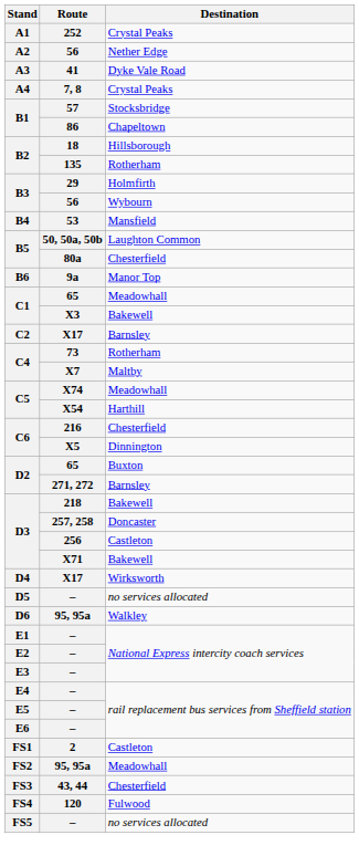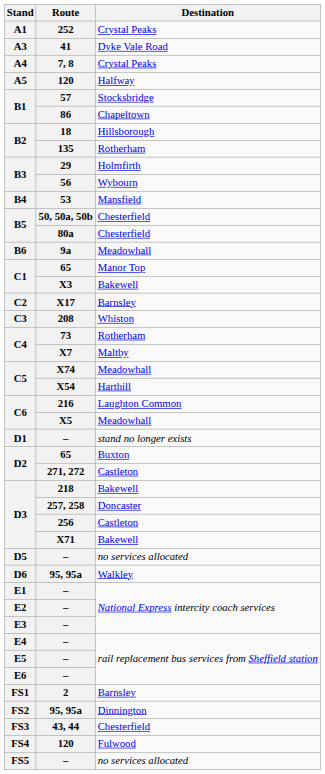- row: A2 | 56 | Nether Edge
+ row: A5 | 120 | Halfway
50, 50a, 50b | Destination: Laughton Common -> Chesterfield
9a | Destination: Manor Top -> Meadowhall
C1 / 65 | Destination: Meadowhall -> Manor Top
+ row: C3 | 208 | Whiston
216 | Destination: Chesterfield -> Laughton Common
X5 | Destination: Dinnington -> Meadowhall
+ row: D1 | – | stand no longer exists
271, 272 | Destination: Barnsley -> Castleton
- row: D4 | X17 | Wirksworth
2 | Destination: Castleton -> Barnsley
FS2 / 95, 95a | Destination: Meadowhall -> Dinnington
